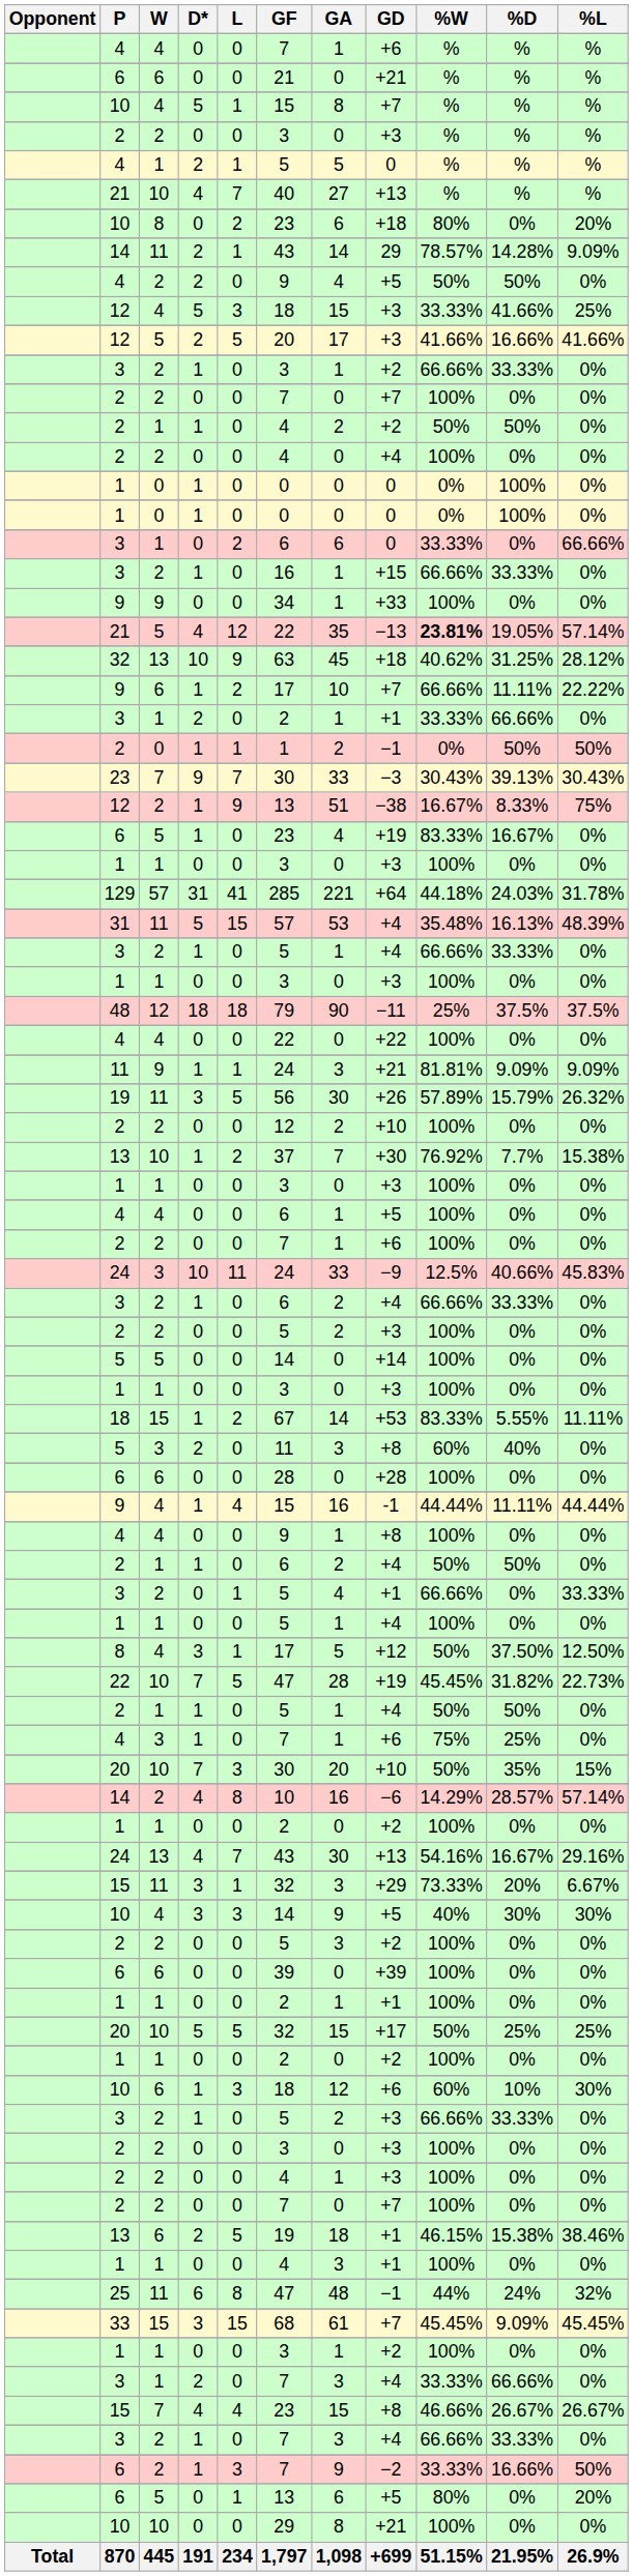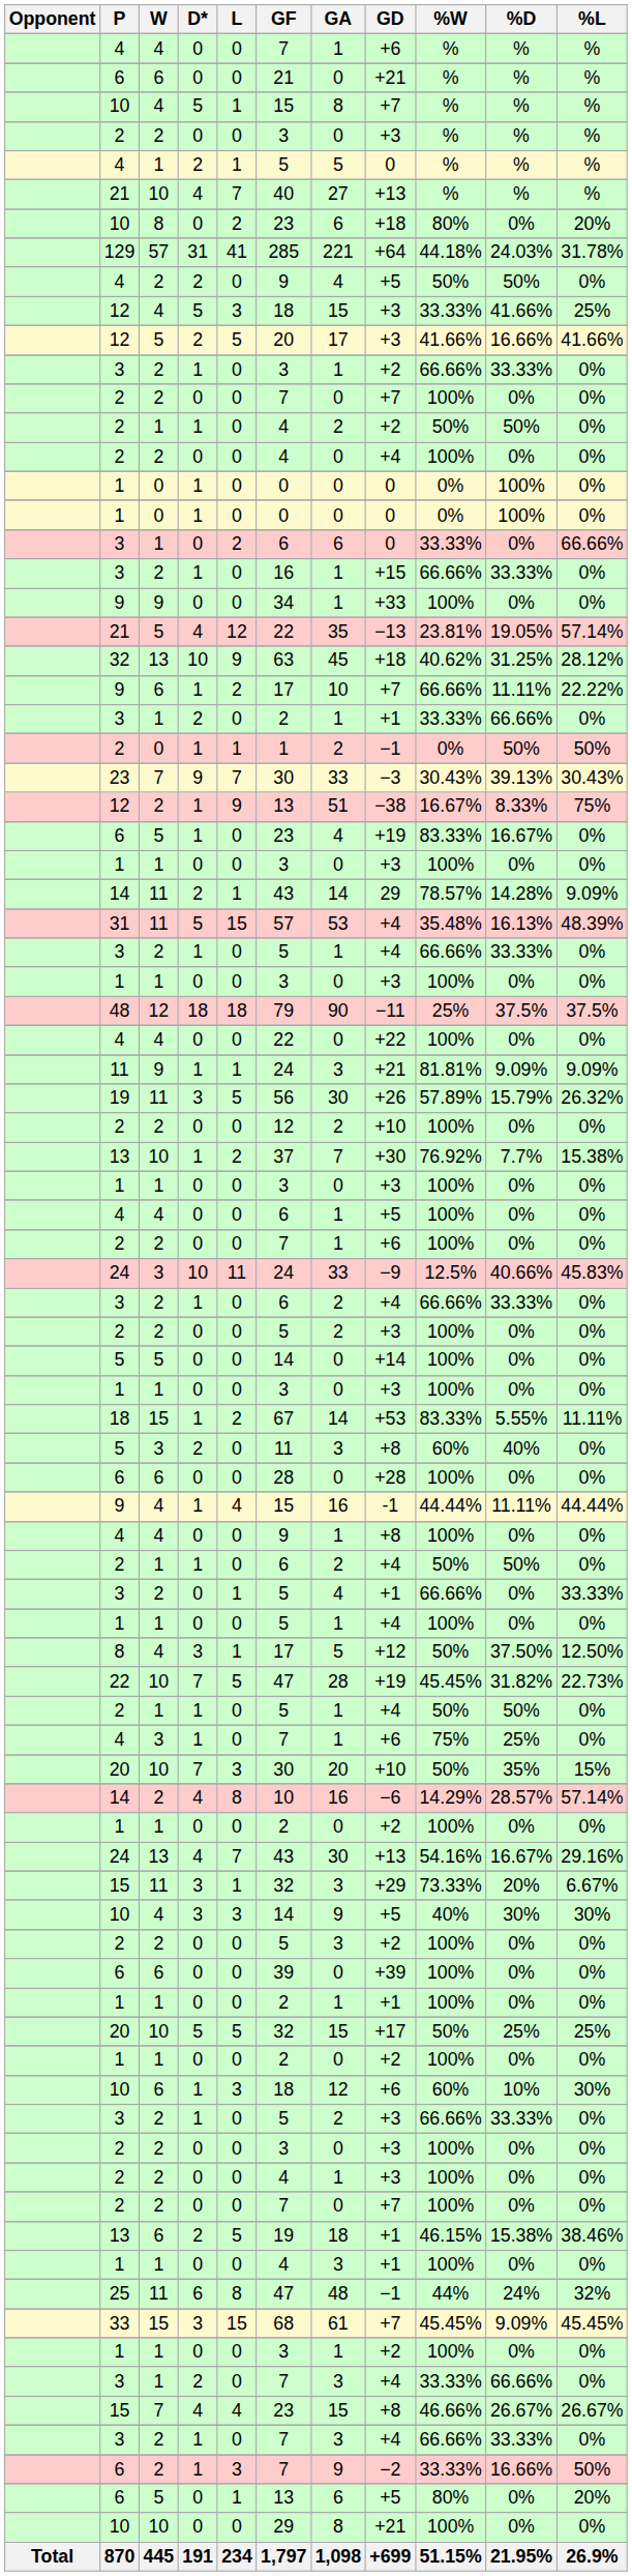rows swapped: 129 <-> 14 / 11
21 / 5 | %W: bold -> normal
